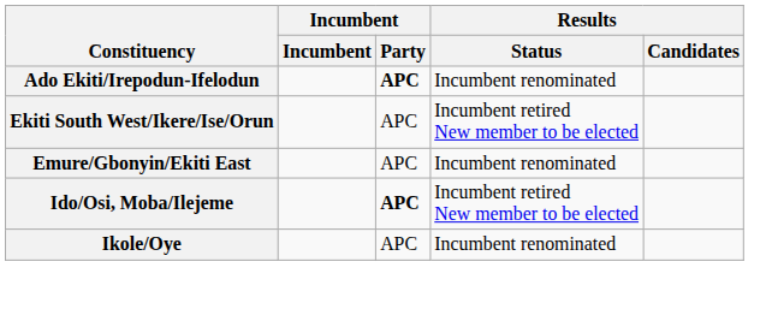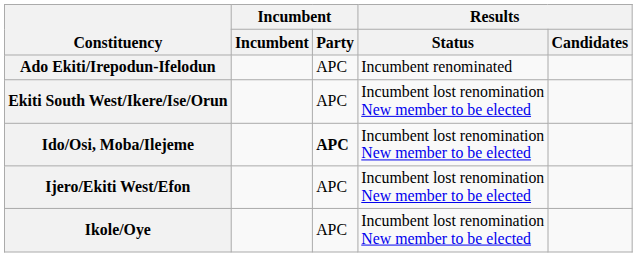Ado Ekiti/Irepodun-Ifelodun | Incumbent / Party: bold -> normal
Ekiti South West/Ikere/Ise/Orun | Results / Status: Incumbent retired New member to be elected -> Incumbent lost renomination New member to be elected
- row: Emure/Gbonyin/Ekiti East | APC | Incumbent renominated
Ido/Osi, Moba/Ilejeme | Results / Status: Incumbent retired New member to be elected -> Incumbent lost renomination New member to be elected
+ row: Ijero/Ekiti West/Efon | APC | Incumbent lost renomination New member to be elected
Ikole/Oye | Results / Status: Incumbent renominated -> Incumbent lost renomination New member to be elected
